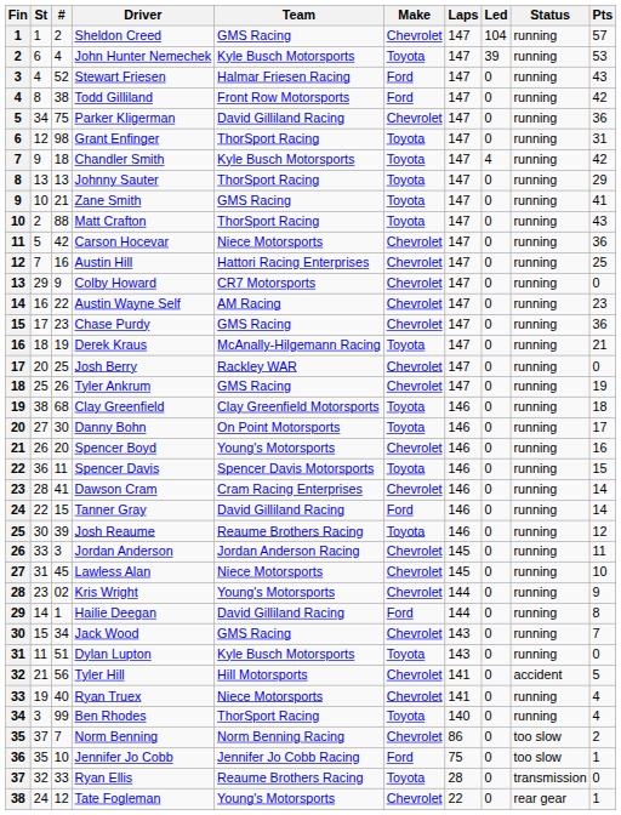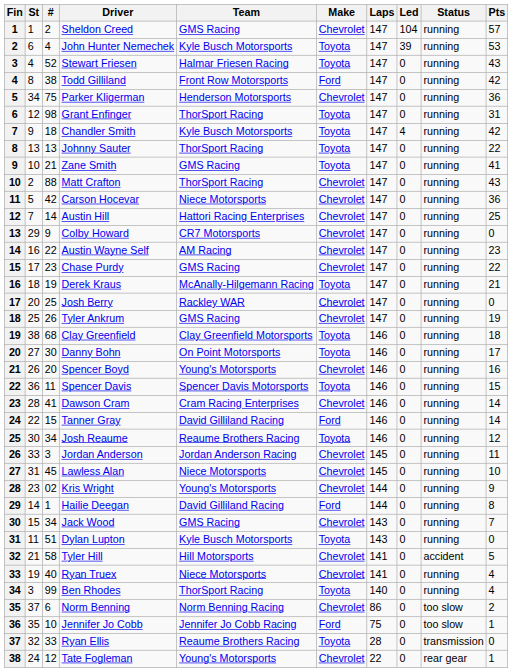Stewart Friesen | Make: Ford -> Toyota
Parker Kligerman | Team: David Gilliland Racing -> Henderson Motorsports
Johnny Sauter | Pts: 29 -> 22
Matt Crafton | Make: Toyota -> Chevrolet
Austin Hill | #: 16 -> 14
Chase Purdy | Pts: 36 -> 22
Josh Reaume | #: 39 -> 34
Tyler Hill | #: 56 -> 58
Norm Benning | #: 7 -> 6
